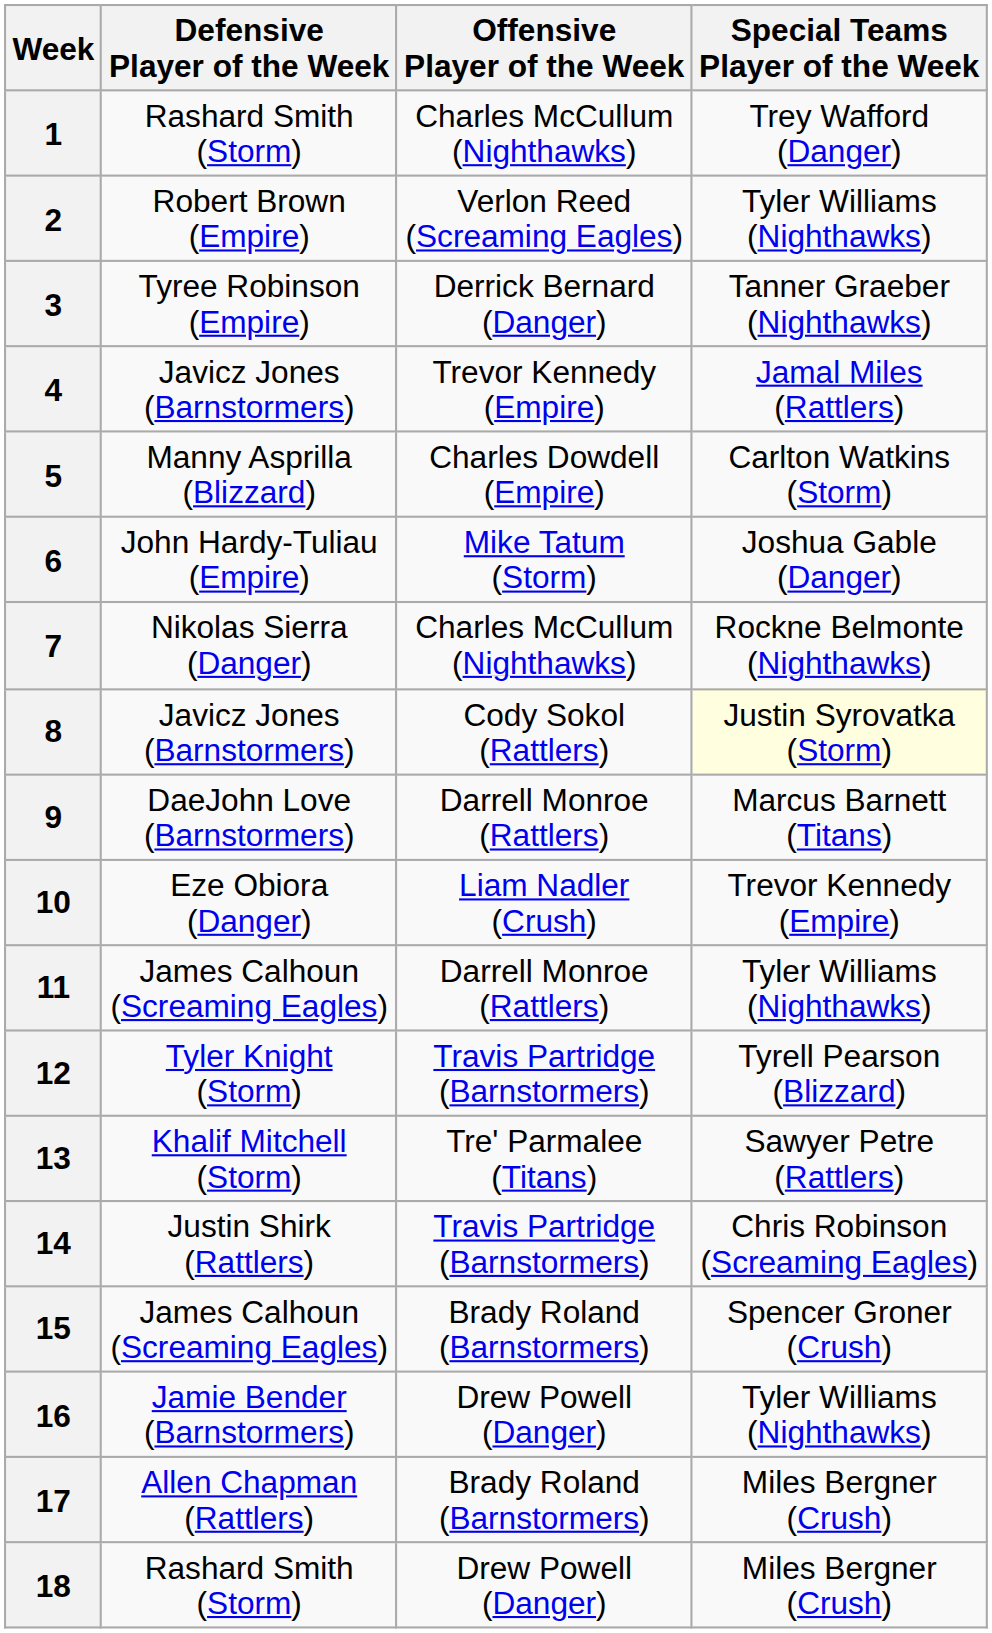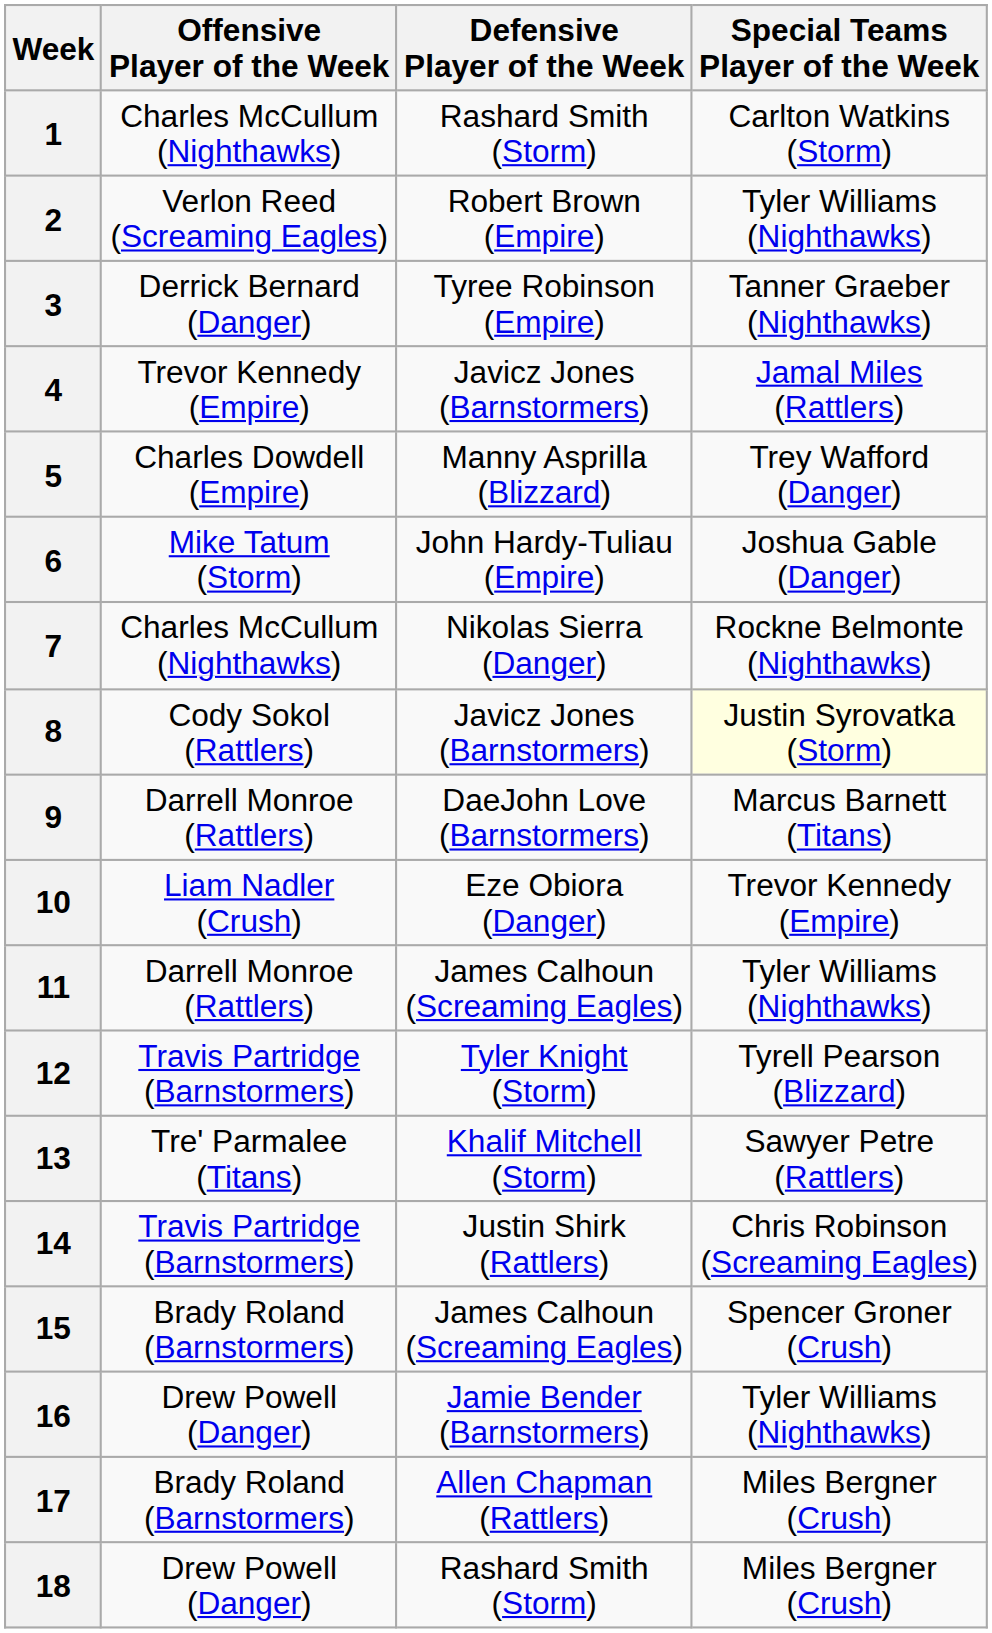columns swapped: Offensive Player of the Week <-> Defensive Player of the Week
1 | Special Teams Player of the Week: Trey Wafford (Danger) -> Carlton Watkins (Storm)
5 | Special Teams Player of the Week: Carlton Watkins (Storm) -> Trey Wafford (Danger)
